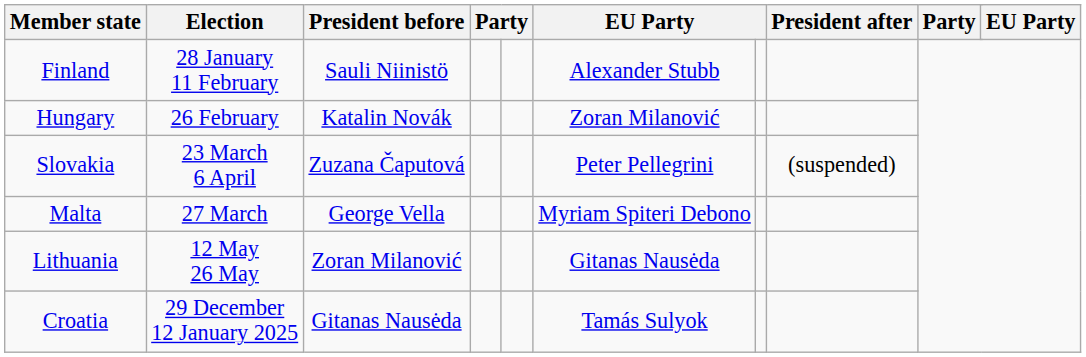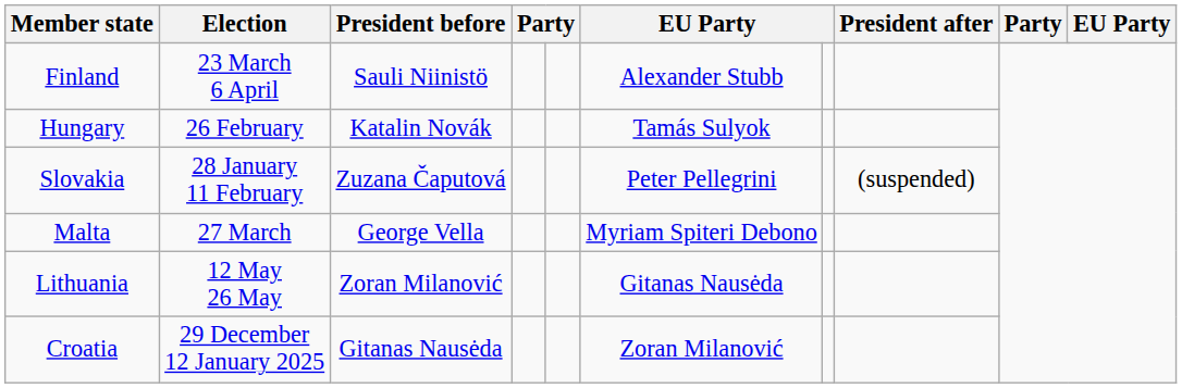Finland | Election: 28 January 11 February -> 23 March 6 April
Hungary | column 6: Zoran Milanović -> Tamás Sulyok
Slovakia | Election: 23 March 6 April -> 28 January 11 February
Croatia | column 6: Tamás Sulyok -> Zoran Milanović
